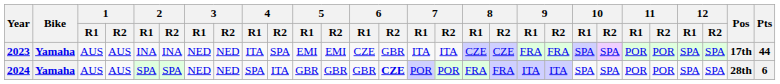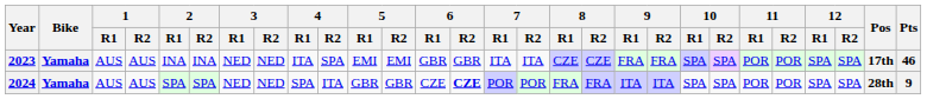2023 | 6 / R1: CZE -> GBR
2023 | Pts: 44 -> 46
2024 | 6 / R1: GBR -> CZE
2024 | Pts: 6 -> 9
